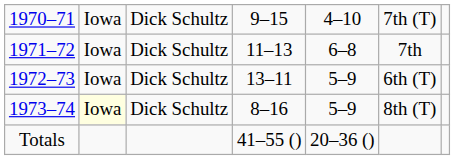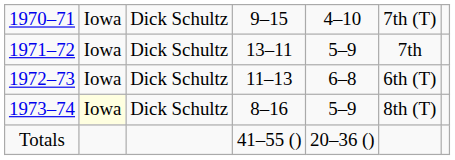1971–72 | column 4: 11–13 -> 13–11
1971–72 | column 5: 6–8 -> 5–9
1972–73 | column 4: 13–11 -> 11–13
1972–73 | column 5: 5–9 -> 6–8
